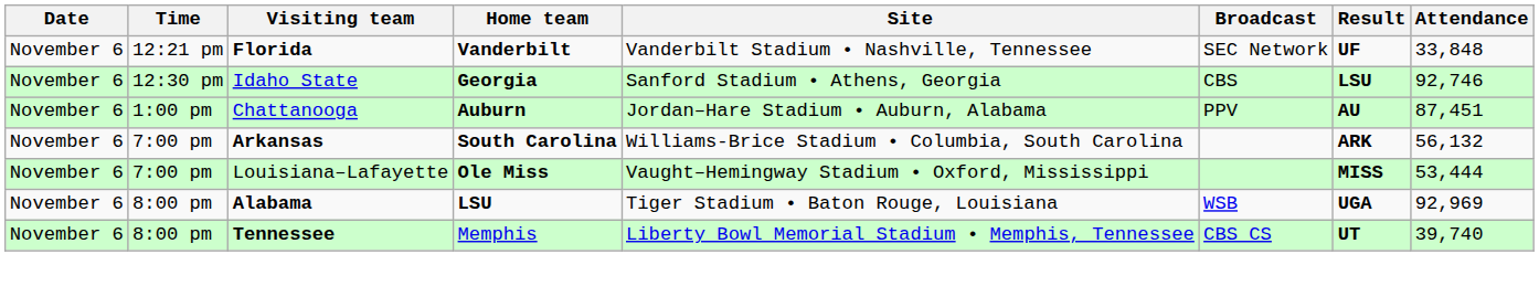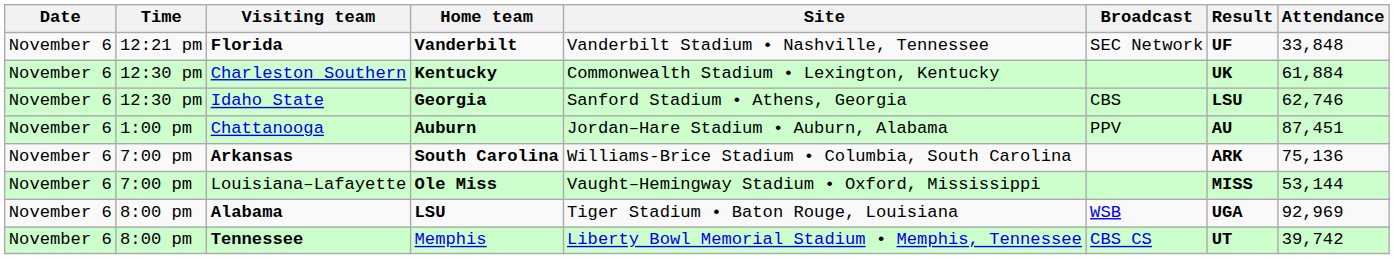+ row: November 6 | 12:30 pm | Charleston Southern | Kentucky | Commonwealth Stadium • Lexington, Kentucky | UK | 61,884
Idaho State | Attendance: 92,746 -> 62,746
Arkansas | Attendance: 56,132 -> 75,136
Louisiana–Lafayette | Attendance: 53,444 -> 53,144
Tennessee | Attendance: 39,740 -> 39,742
